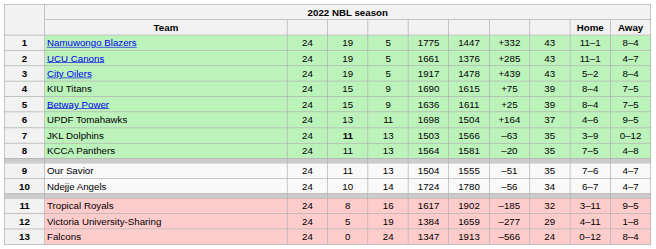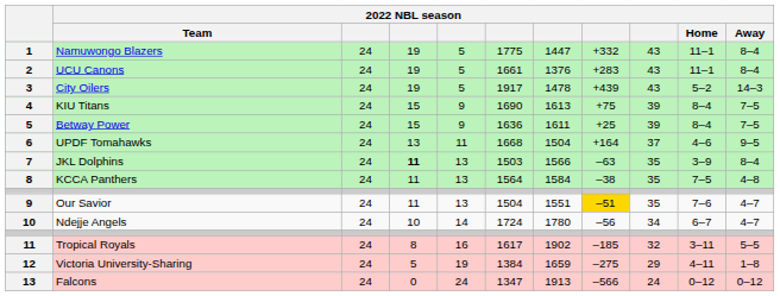UCU Canons | column 8: +285 -> +283
UCU Canons | 2022 NBL season / Away: 4–7 -> 8–4
City Oilers | 2022 NBL season / Away: 8–4 -> 14–3
KIU Titans | column 7: 1615 -> 1613
UPDF Tomahawks | column 6: 1698 -> 1668
JKL Dolphins | 2022 NBL season / Away: 0–12 -> 8–4
KCCA Panthers | column 7: 1581 -> 1584
KCCA Panthers | column 8: –20 -> –38
Our Savior | column 7: 1555 -> 1551
Our Savior | column 8: no background -> gold background
Tropical Royals | 2022 NBL season / Away: 9–5 -> 5–5
Victoria University-Sharing | column 8: –277 -> –275
Falcons | 2022 NBL season / Away: 8–4 -> 0–12
